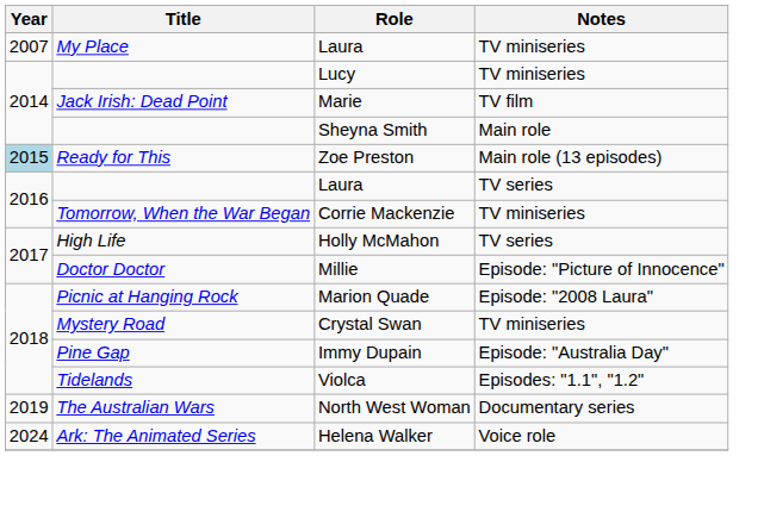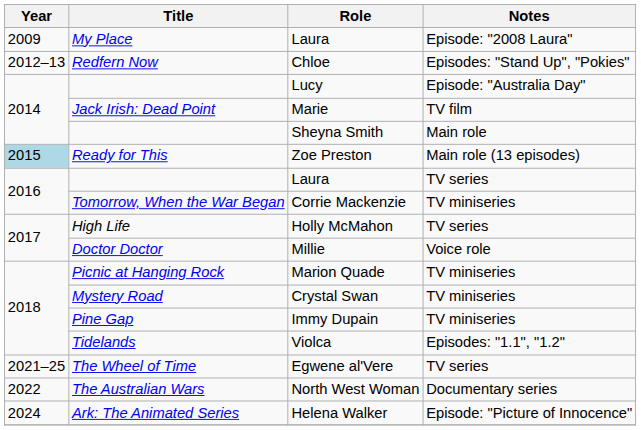My Place / Laura | Year: 2007 -> 2009
My Place / Laura | Notes: TV miniseries -> Episode: "2008 Laura"
+ row: 2012–13 | Redfern Now | Chloe | Episodes: "Stand Up", "Pokies"
Lucy | Notes: TV miniseries -> Episode: "Australia Day"
Millie | Notes: Episode: "Picture of Innocence" -> Voice role
Marion Quade | Notes: Episode: "2008 Laura" -> TV miniseries
Immy Dupain | Notes: Episode: "Australia Day" -> TV miniseries
+ row: 2021–25 | The Wheel of Time | Egwene al'Vere | TV series
North West Woman | Year: 2019 -> 2022
Helena Walker | Notes: Voice role -> Episode: "Picture of Innocence"
